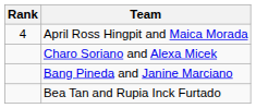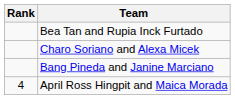rows swapped: Bea Tan and Rupia Inck Furtado <-> April Ross Hingpit and Maica Morada
